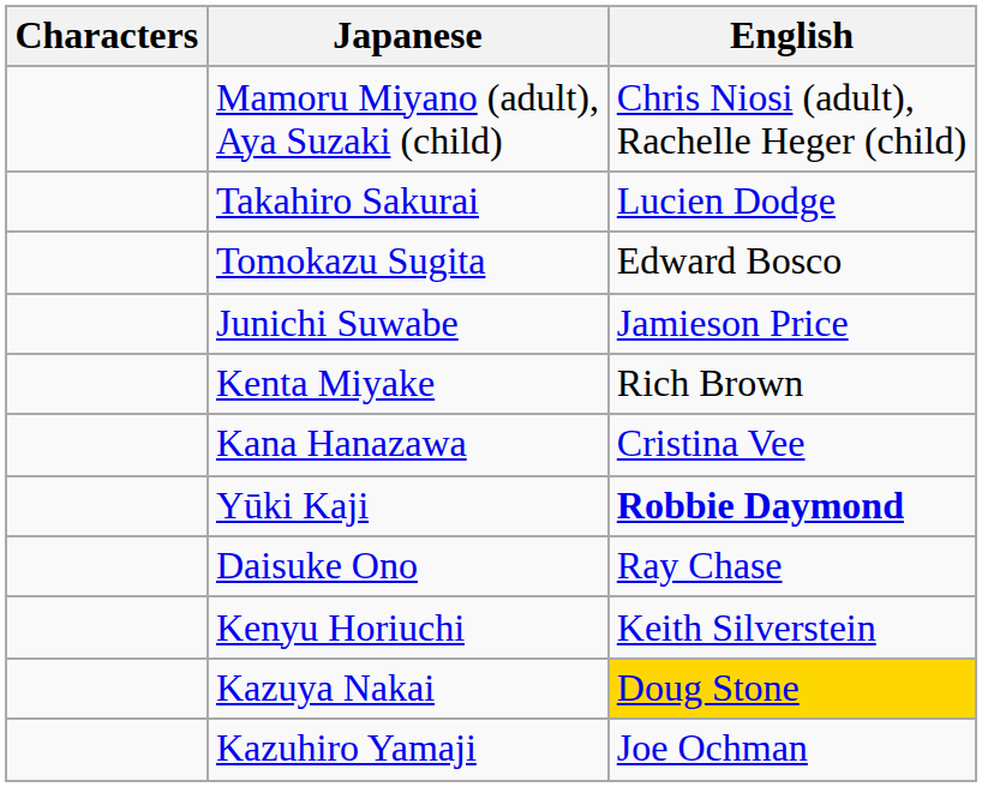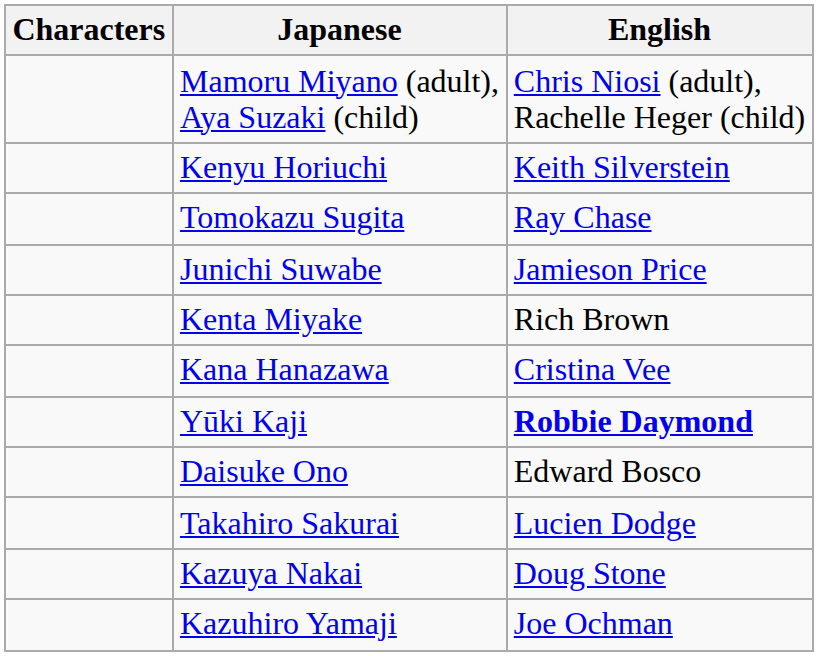rows swapped: Takahiro Sakurai <-> Kenyu Horiuchi
Tomokazu Sugita | English: Edward Bosco -> Ray Chase
Daisuke Ono | English: Ray Chase -> Edward Bosco
Kazuya Nakai | English: gold background -> no background
